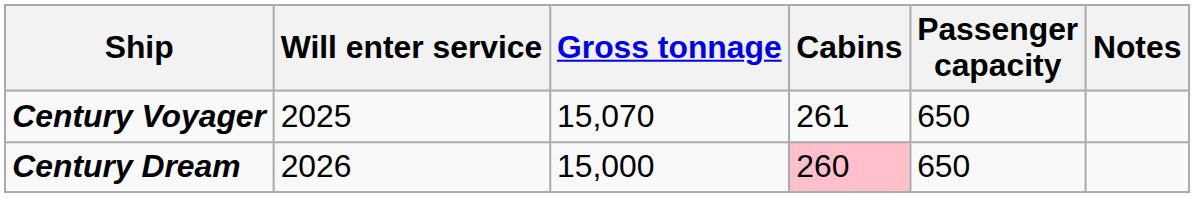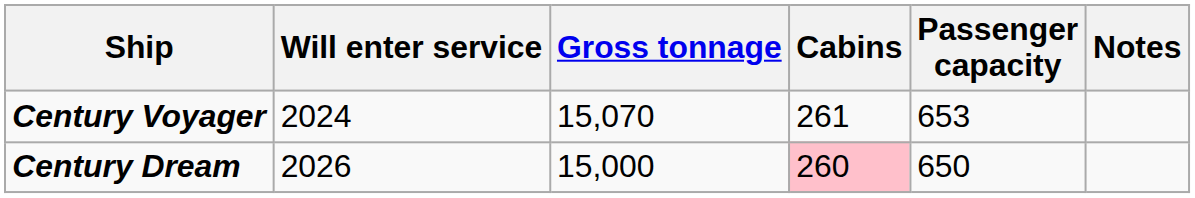Century Voyager | Will enter service: 2025 -> 2024
Century Voyager | Passenger capacity: 650 -> 653
